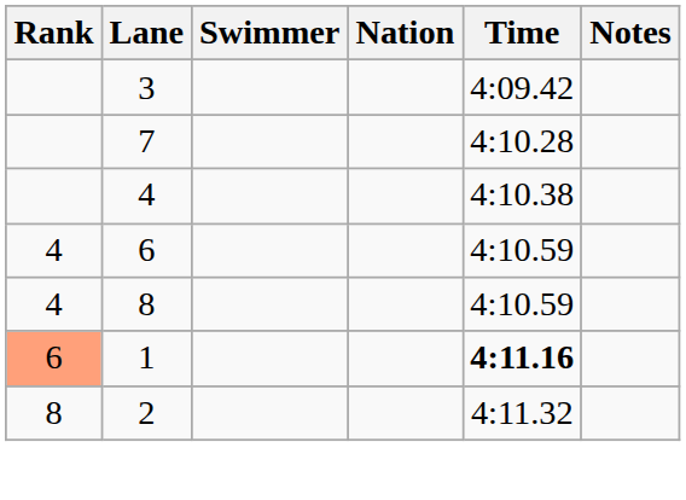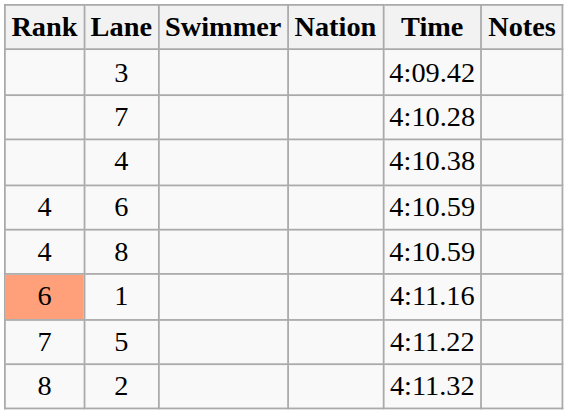1 | Time: bold -> normal
+ row: 7 | 5 | 4:11.22
